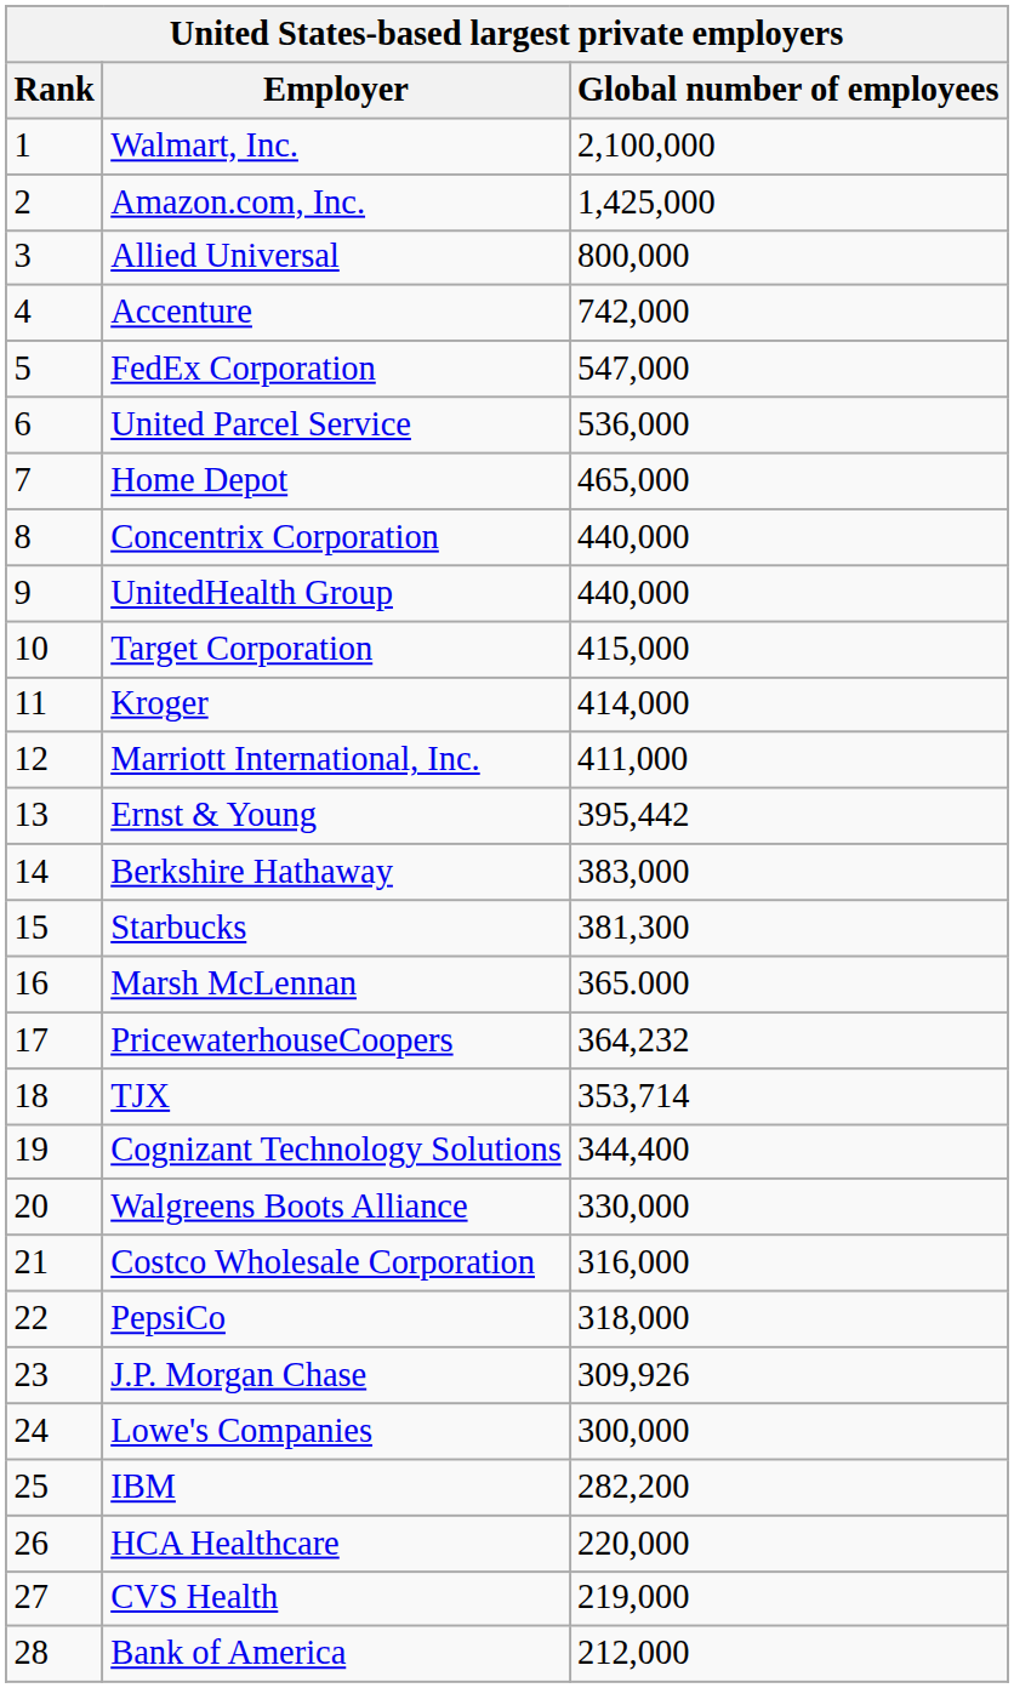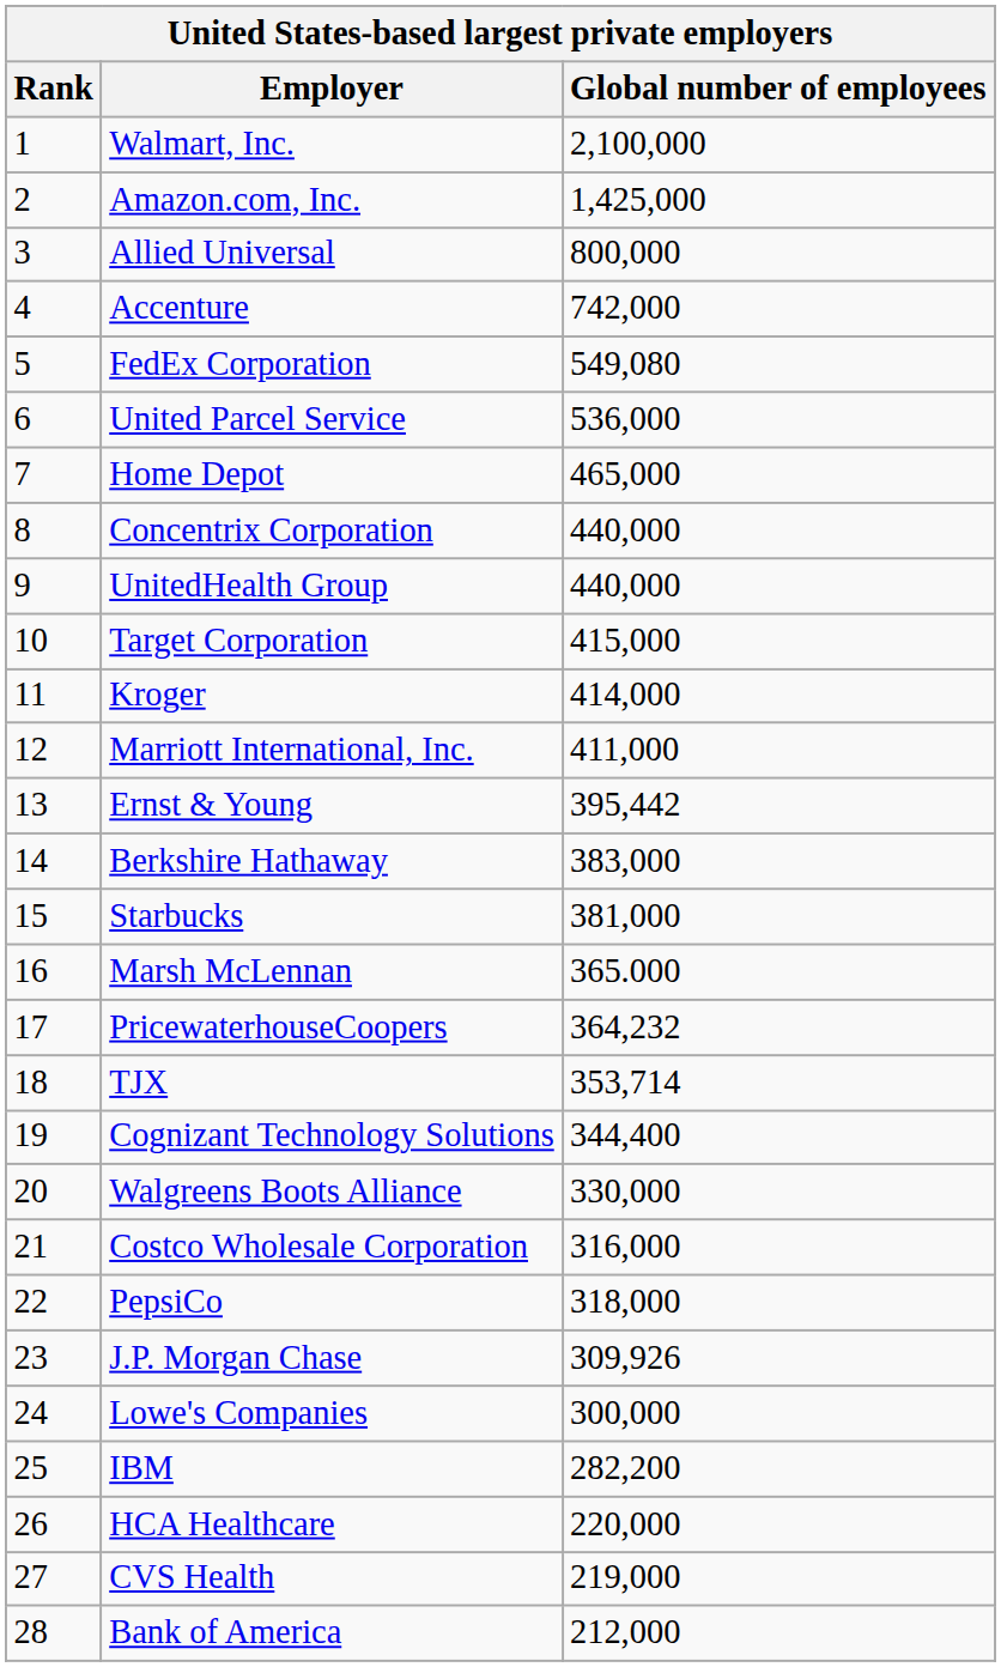FedEx Corporation | Global number of employees: 547,000 -> 549,080
Starbucks | Global number of employees: 381,300 -> 381,000
